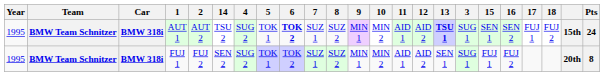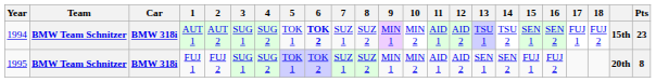columns swapped: 3 <-> 14
AUT 1 | Year: 1995 -> 1994
AUT 1 | 13: bold -> normal
AUT 1 | Pts: 24 -> 23
